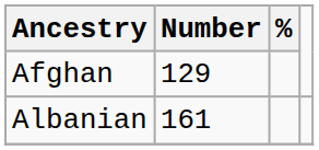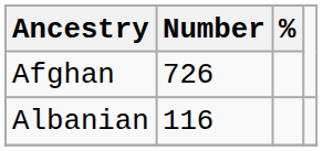Afghan | Number: 129 -> 726
Albanian | Number: 161 -> 116
